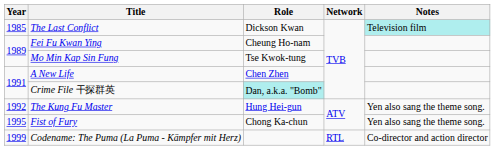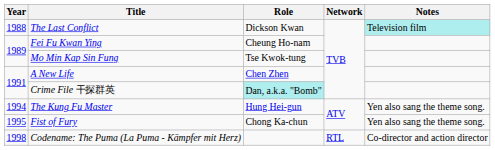The Last Conflict | Year: 1985 -> 1988
The Kung Fu Master | Year: 1992 -> 1994
Codename: The Puma (La Puma - Kämpfer mit Herz) | Year: 1999 -> 1998
